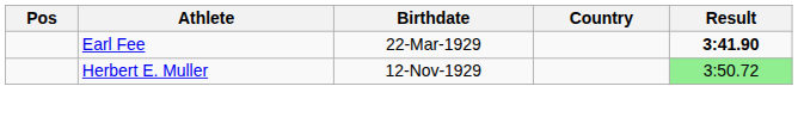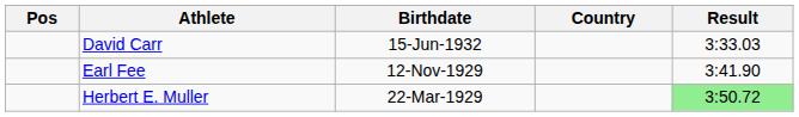+ row: David Carr | 15-Jun-1932 | 3:33.03
Earl Fee | Birthdate: 22-Mar-1929 -> 12-Nov-1929
Earl Fee | Result: bold -> normal
Herbert E. Muller | Birthdate: 12-Nov-1929 -> 22-Mar-1929
